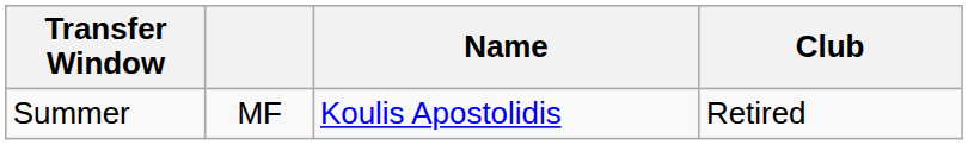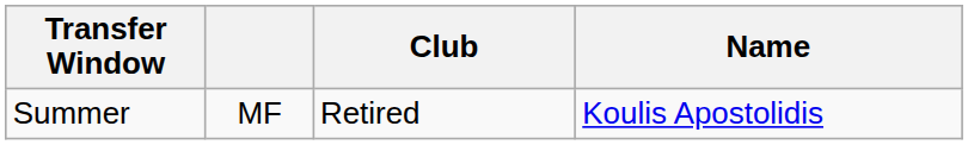columns swapped: Name <-> Club
